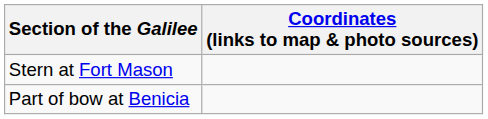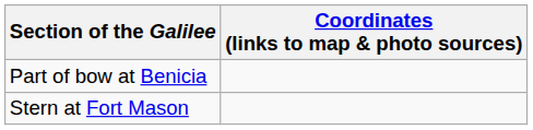rows swapped: Stern at Fort Mason <-> Part of bow at Benicia
